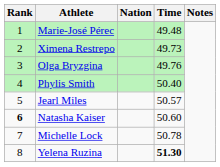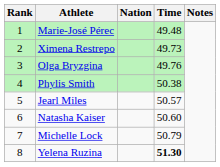Phylis Smith | Time: 50.40 -> 50.38
Natasha Kaiser | Rank: bold -> normal
Michelle Lock | Time: 50.78 -> 50.79
